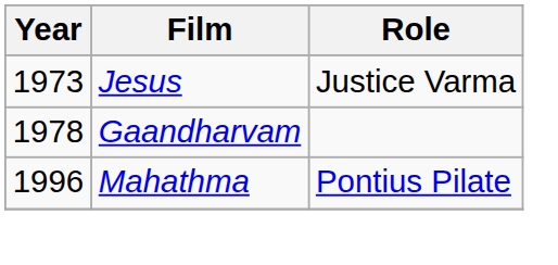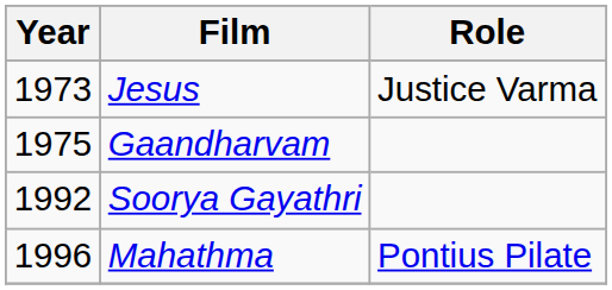Gaandharvam | Year: 1978 -> 1975
+ row: 1992 | Soorya Gayathri
